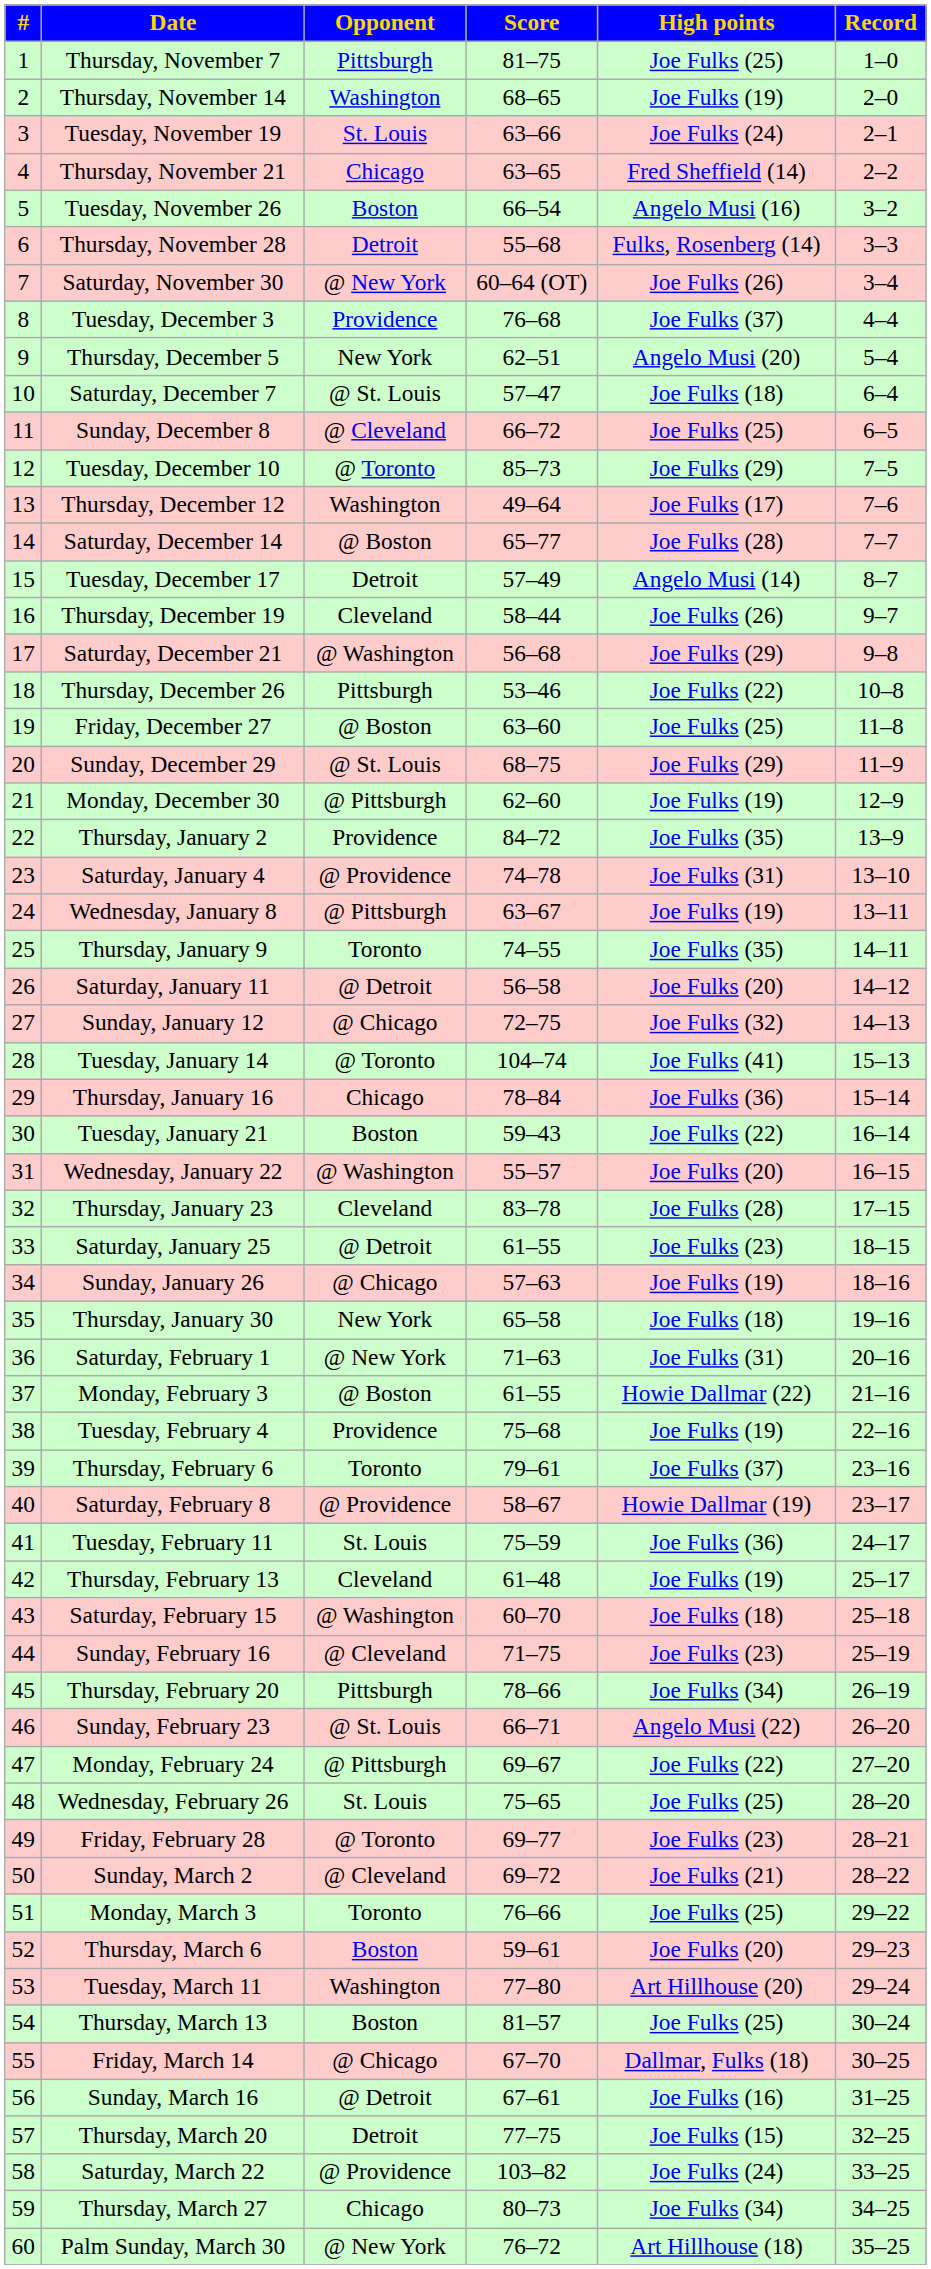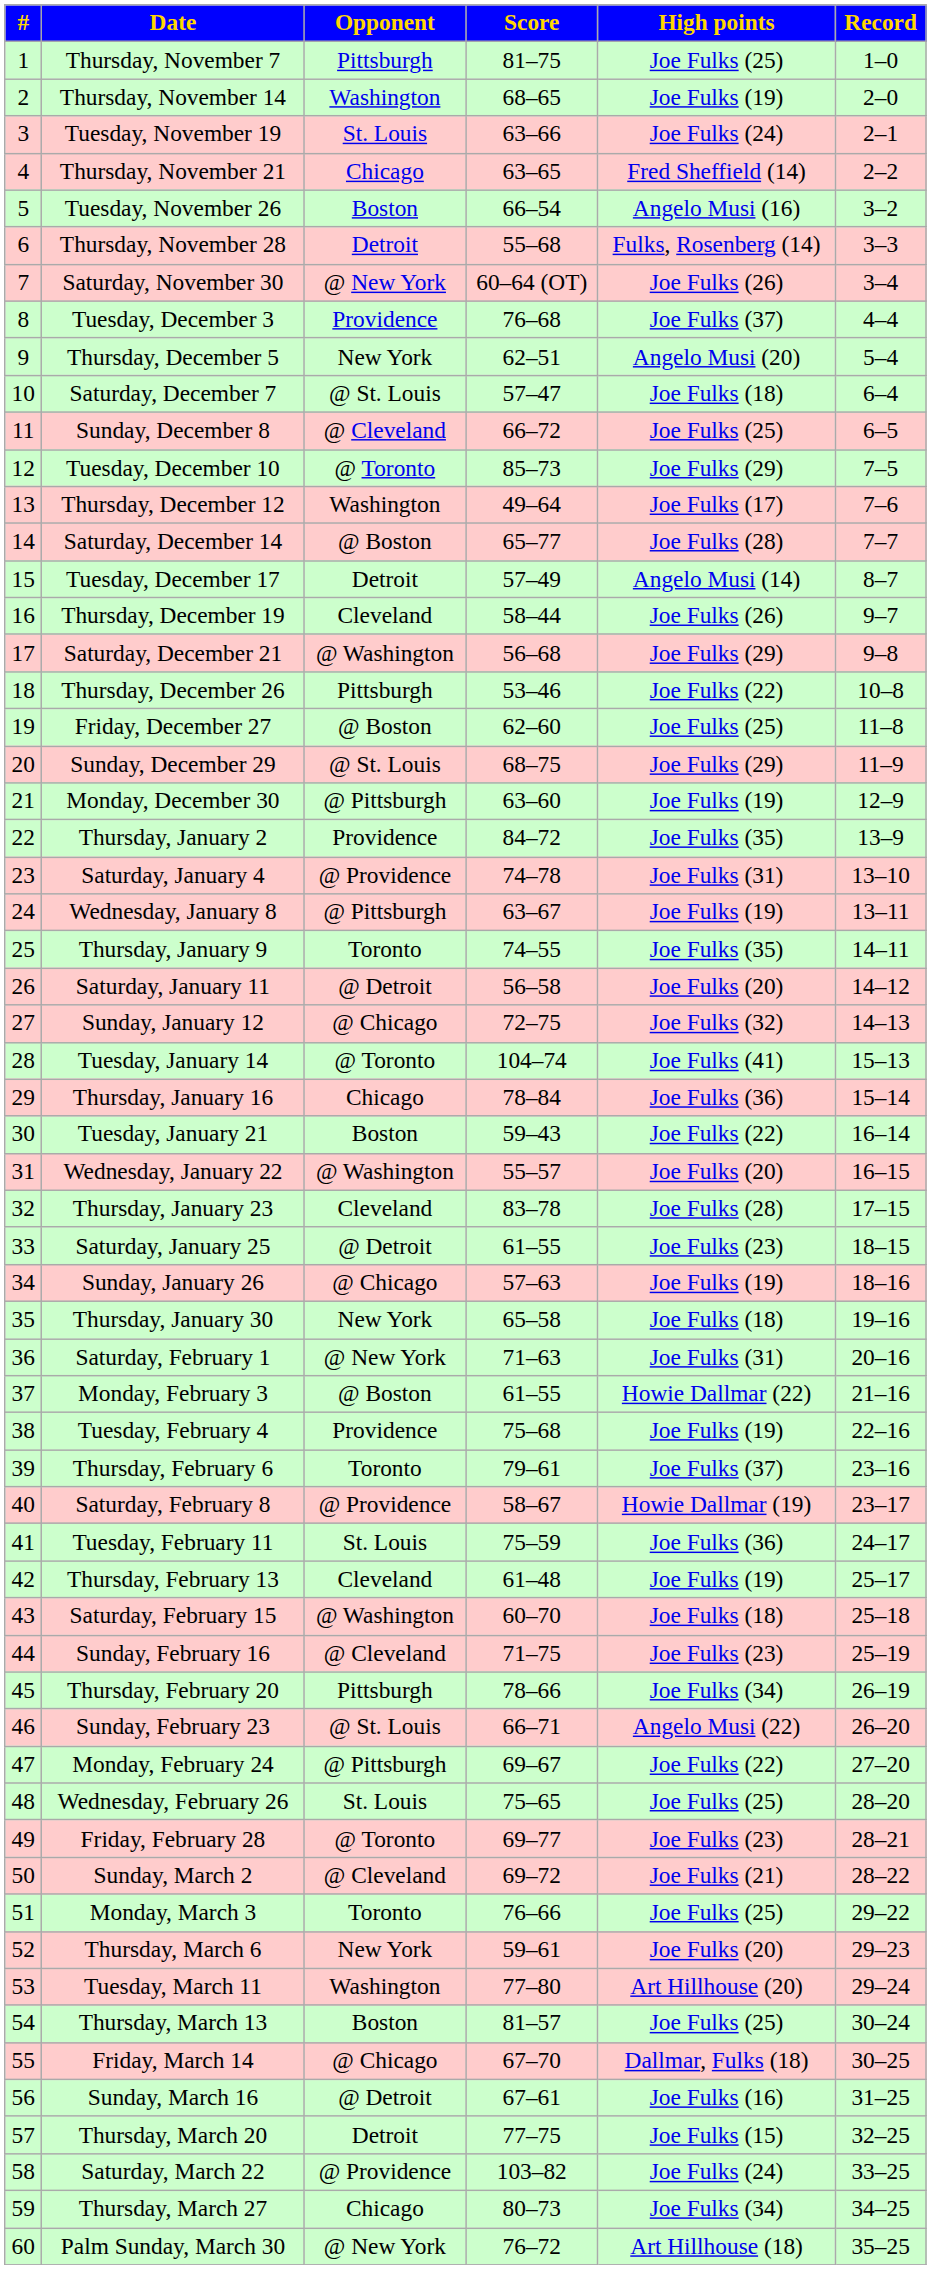Friday, December 27 | Score: 63–60 -> 62–60
Monday, December 30 | Score: 62–60 -> 63–60
Thursday, March 6 | Opponent: Boston -> New York
